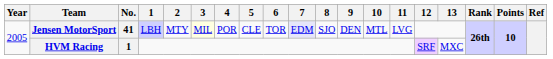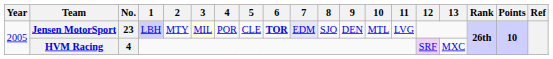Jensen MotorSport | No.: 41 -> 23
Jensen MotorSport | 6: normal -> bold
HVM Racing | No.: 1 -> 4
